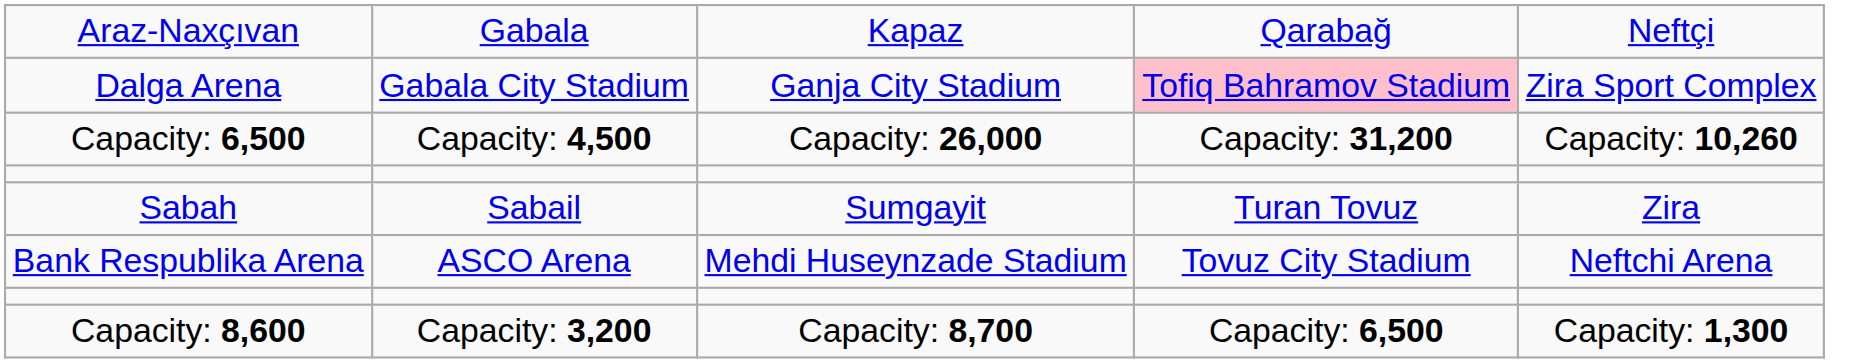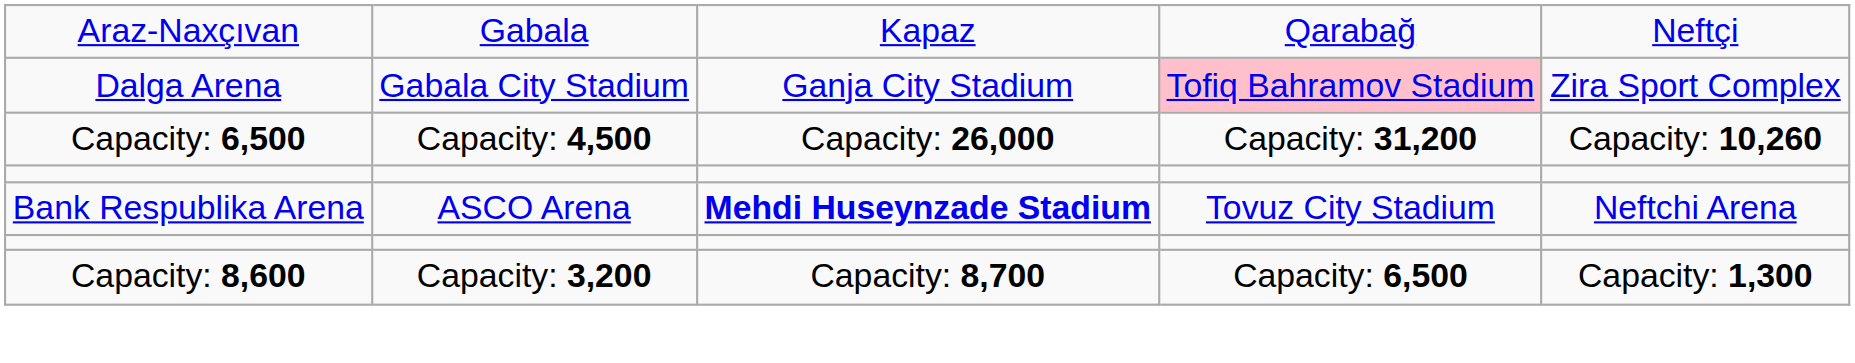- row: Sabah | Sabail | Sumgayit | Turan Tovuz | Zira
Bank Respublika Arena | column 3: normal -> bold
